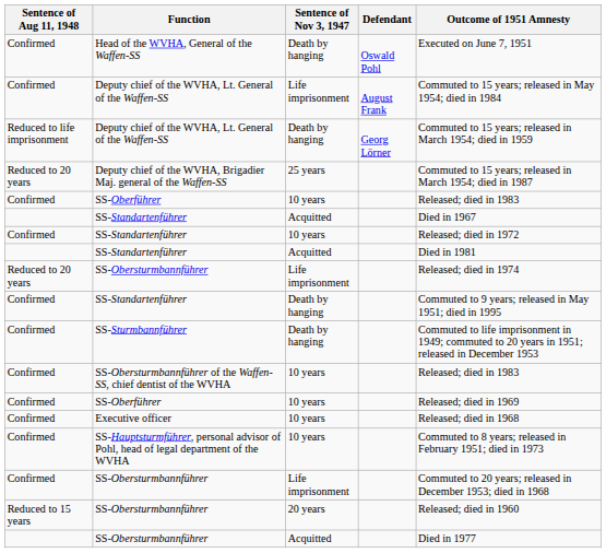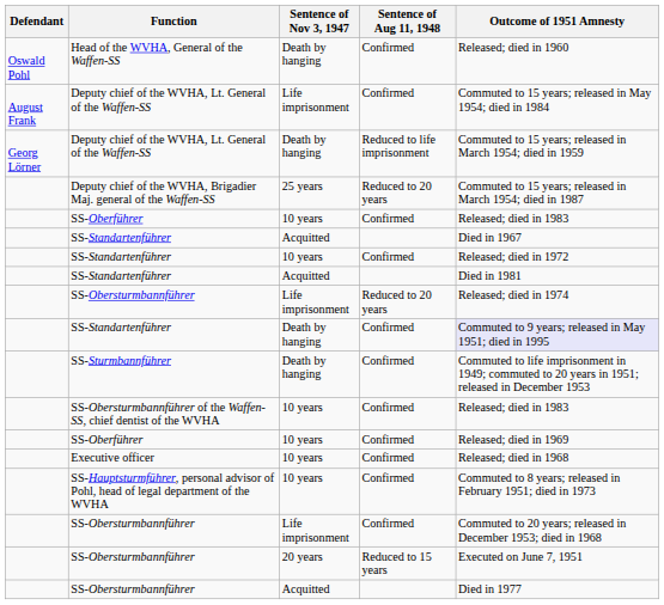columns swapped: Defendant <-> Sentence of Aug 11, 1948
Head of the WVHA, General of the Waffen-SS | Outcome of 1951 Amnesty: Executed on June 7, 1951 -> Released; died in 1960
SS-Standartenführer / Death by hanging | Outcome of 1951 Amnesty: no background -> lavender background
SS-Obersturmbannführer / 20 years | Outcome of 1951 Amnesty: Released; died in 1960 -> Executed on June 7, 1951
